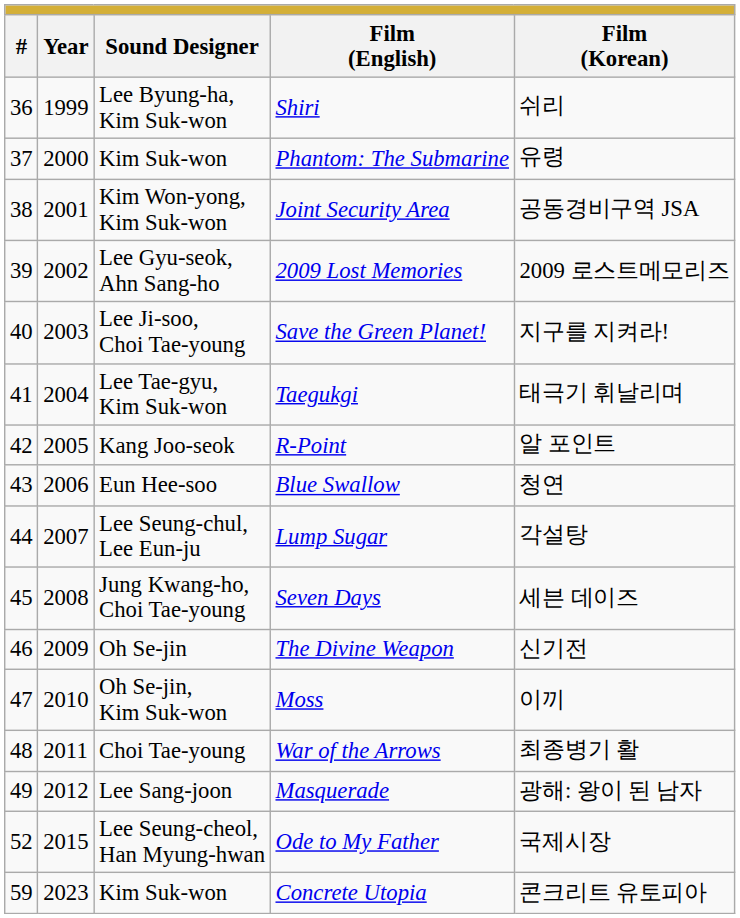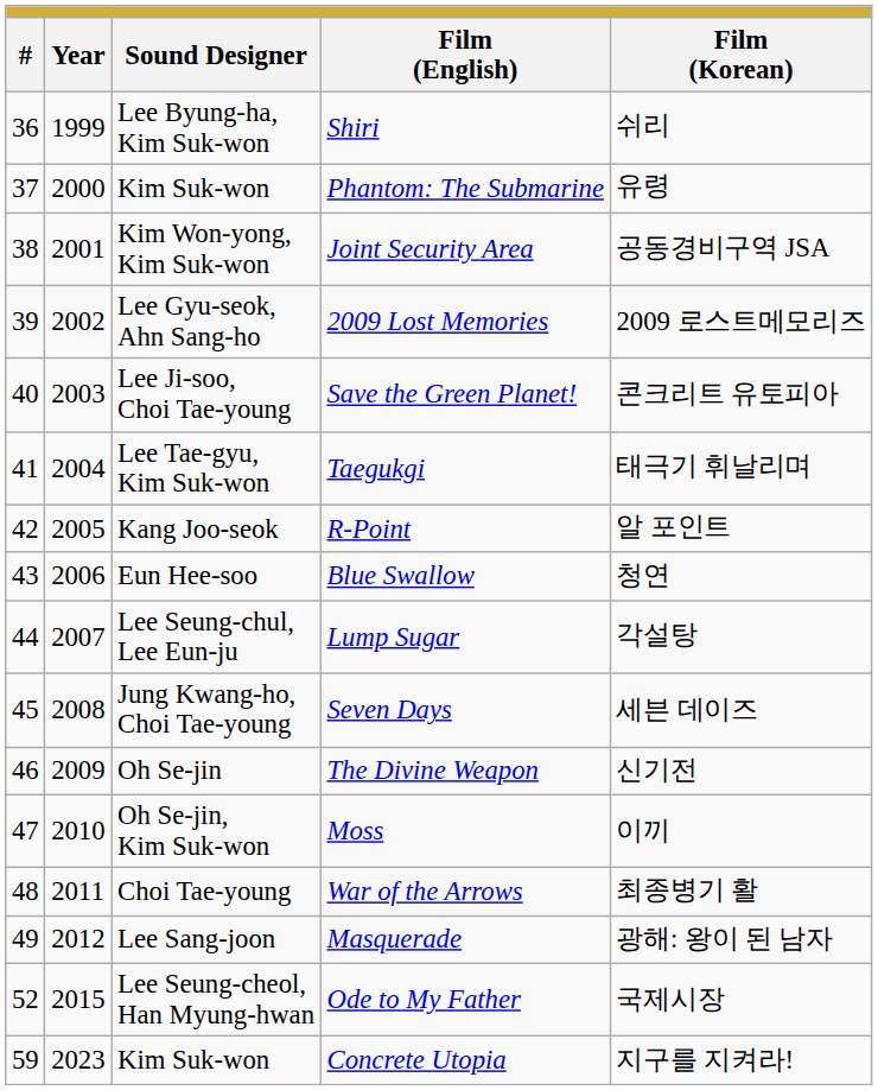Save the Green Planet! | Film (Korean): 지구를 지켜라! -> 콘크리트 유토피아
Concrete Utopia | Film (Korean): 콘크리트 유토피아 -> 지구를 지켜라!
